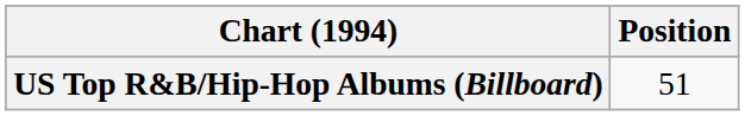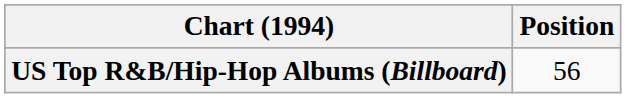US Top R&B/Hip-Hop Albums (Billboard) | Position: 51 -> 56
